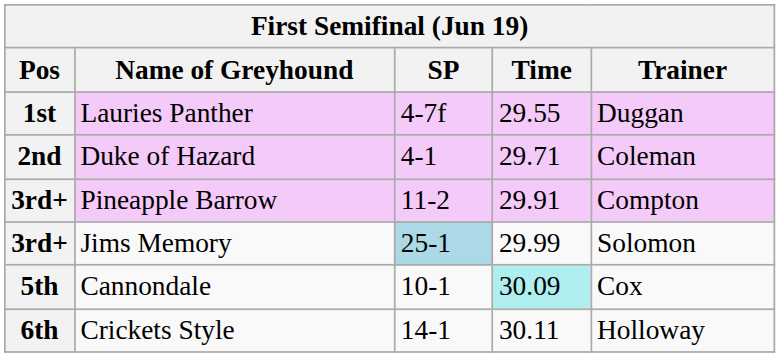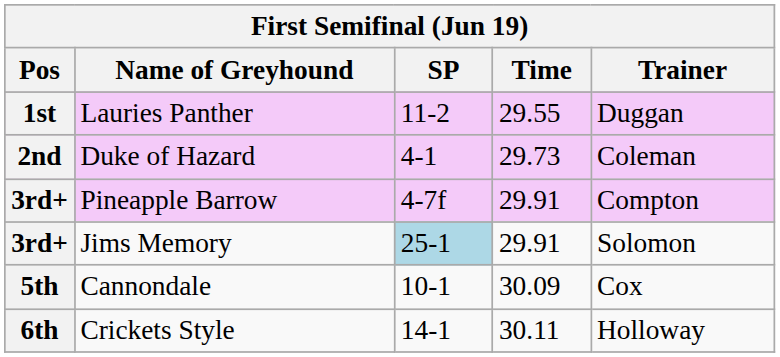Lauries Panther | SP: 4-7f -> 11-2
Duke of Hazard | Time: 29.71 -> 29.73
Pineapple Barrow | SP: 11-2 -> 4-7f
Jims Memory | Time: 29.99 -> 29.91
Cannondale | Time: paleturquoise background -> no background
